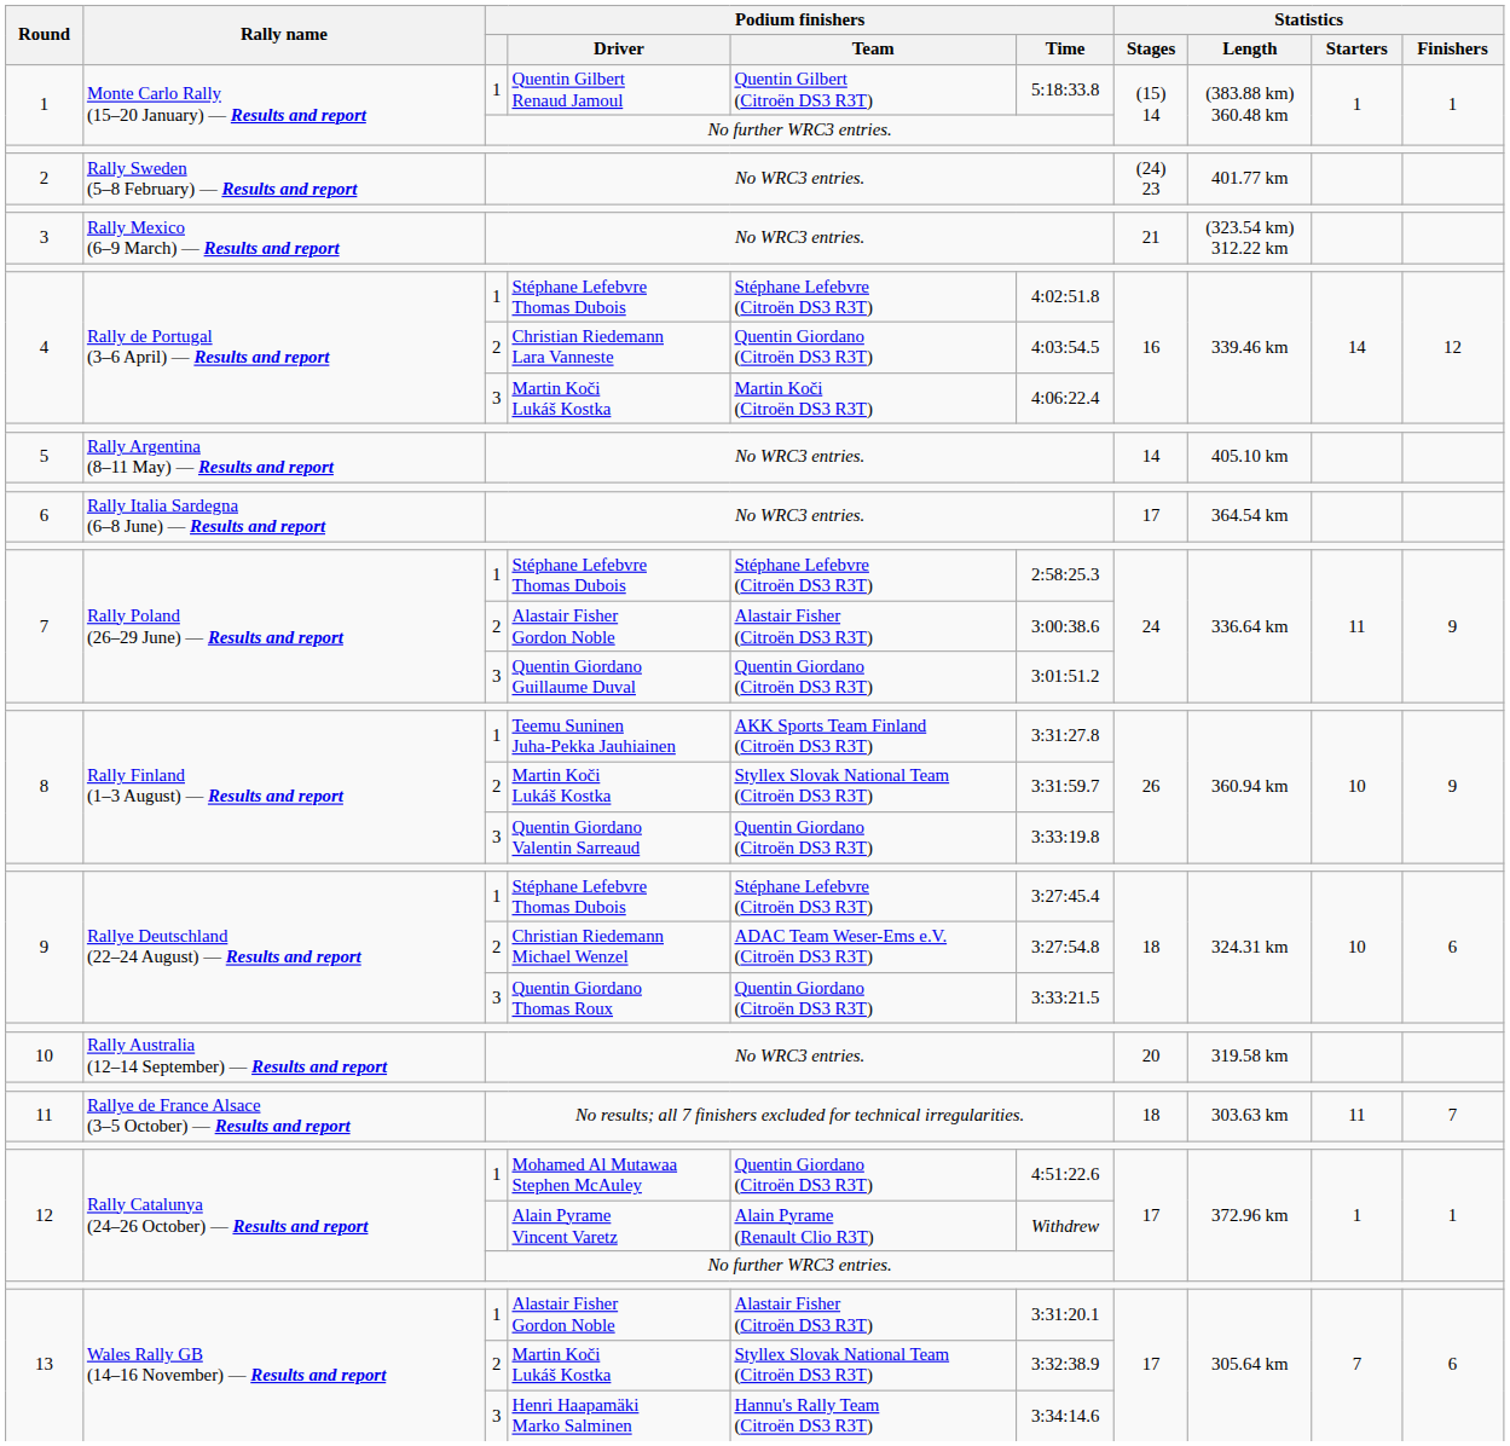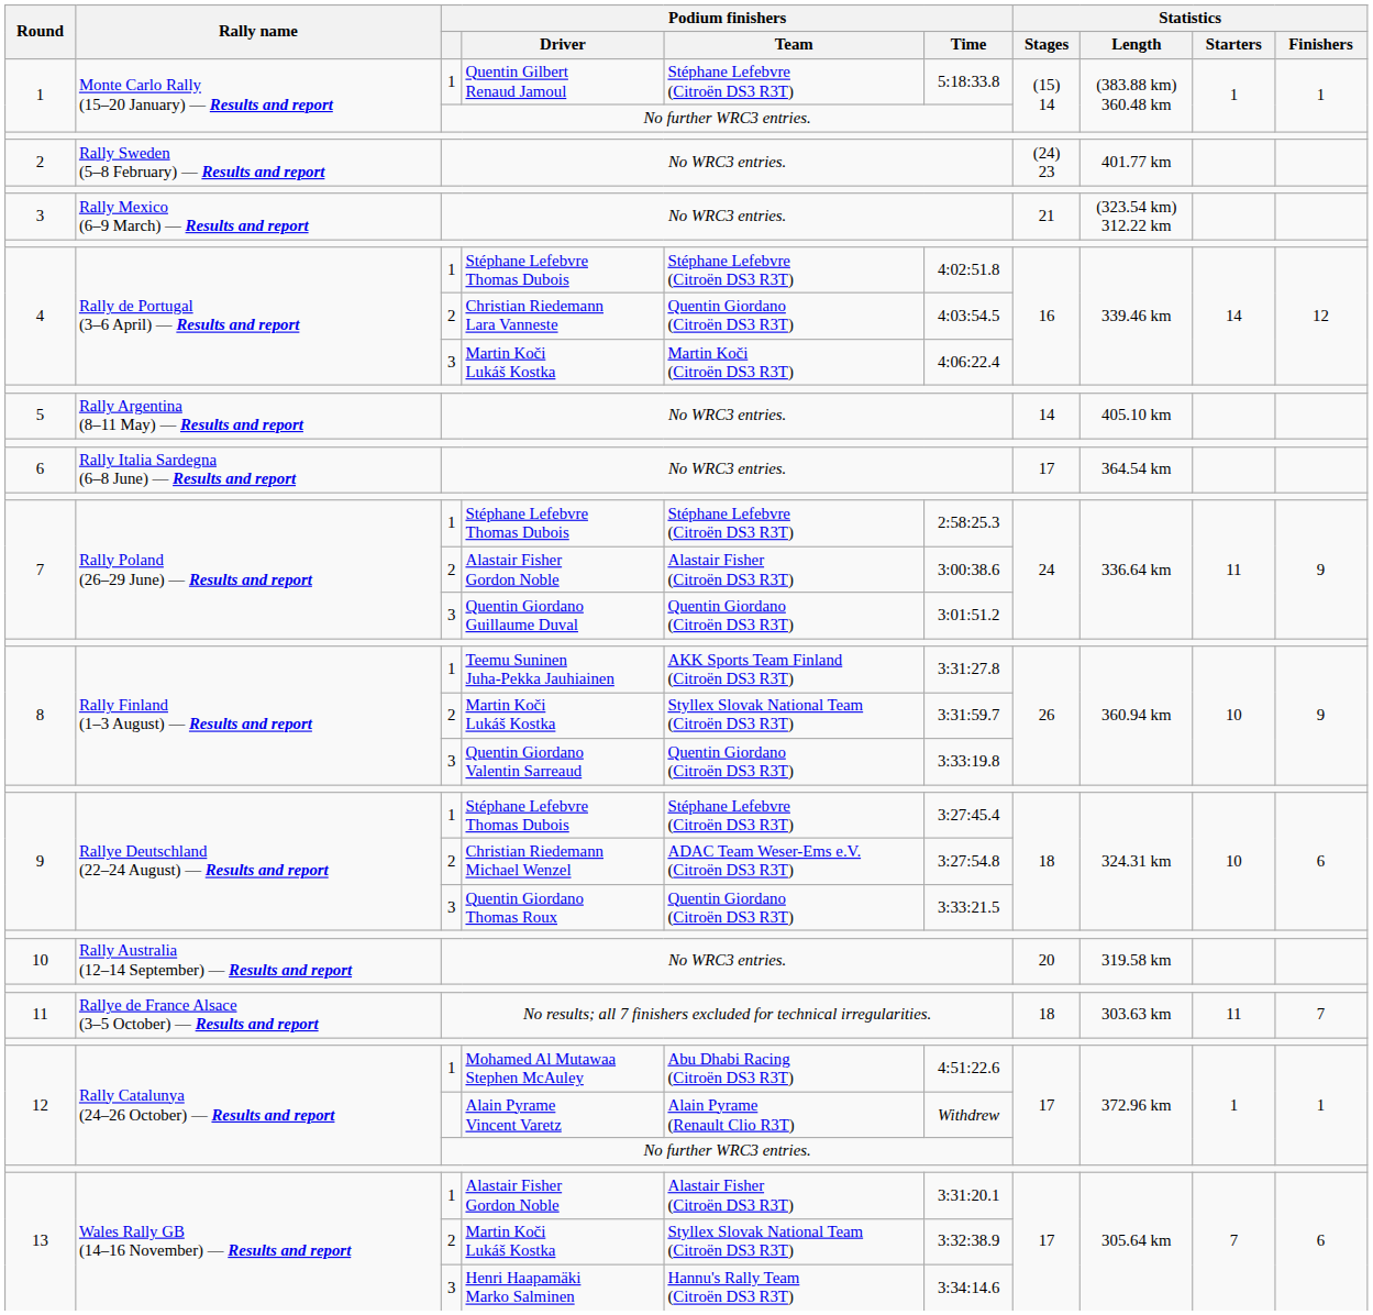Quentin Gilbert Renaud Jamoul | Podium finishers / Team: Quentin Gilbert (Citroën DS3 R3T) -> Stéphane Lefebvre (Citroën DS3 R3T)
Mohamed Al Mutawaa Stephen McAuley | Podium finishers / Team: Quentin Giordano (Citroën DS3 R3T) -> Abu Dhabi Racing (Citroën DS3 R3T)
